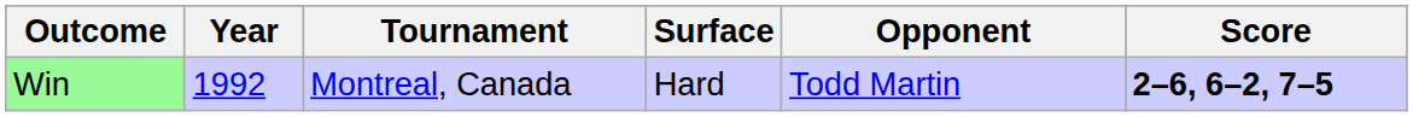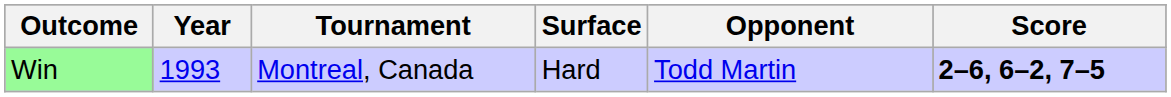Win | Year: 1992 -> 1993
